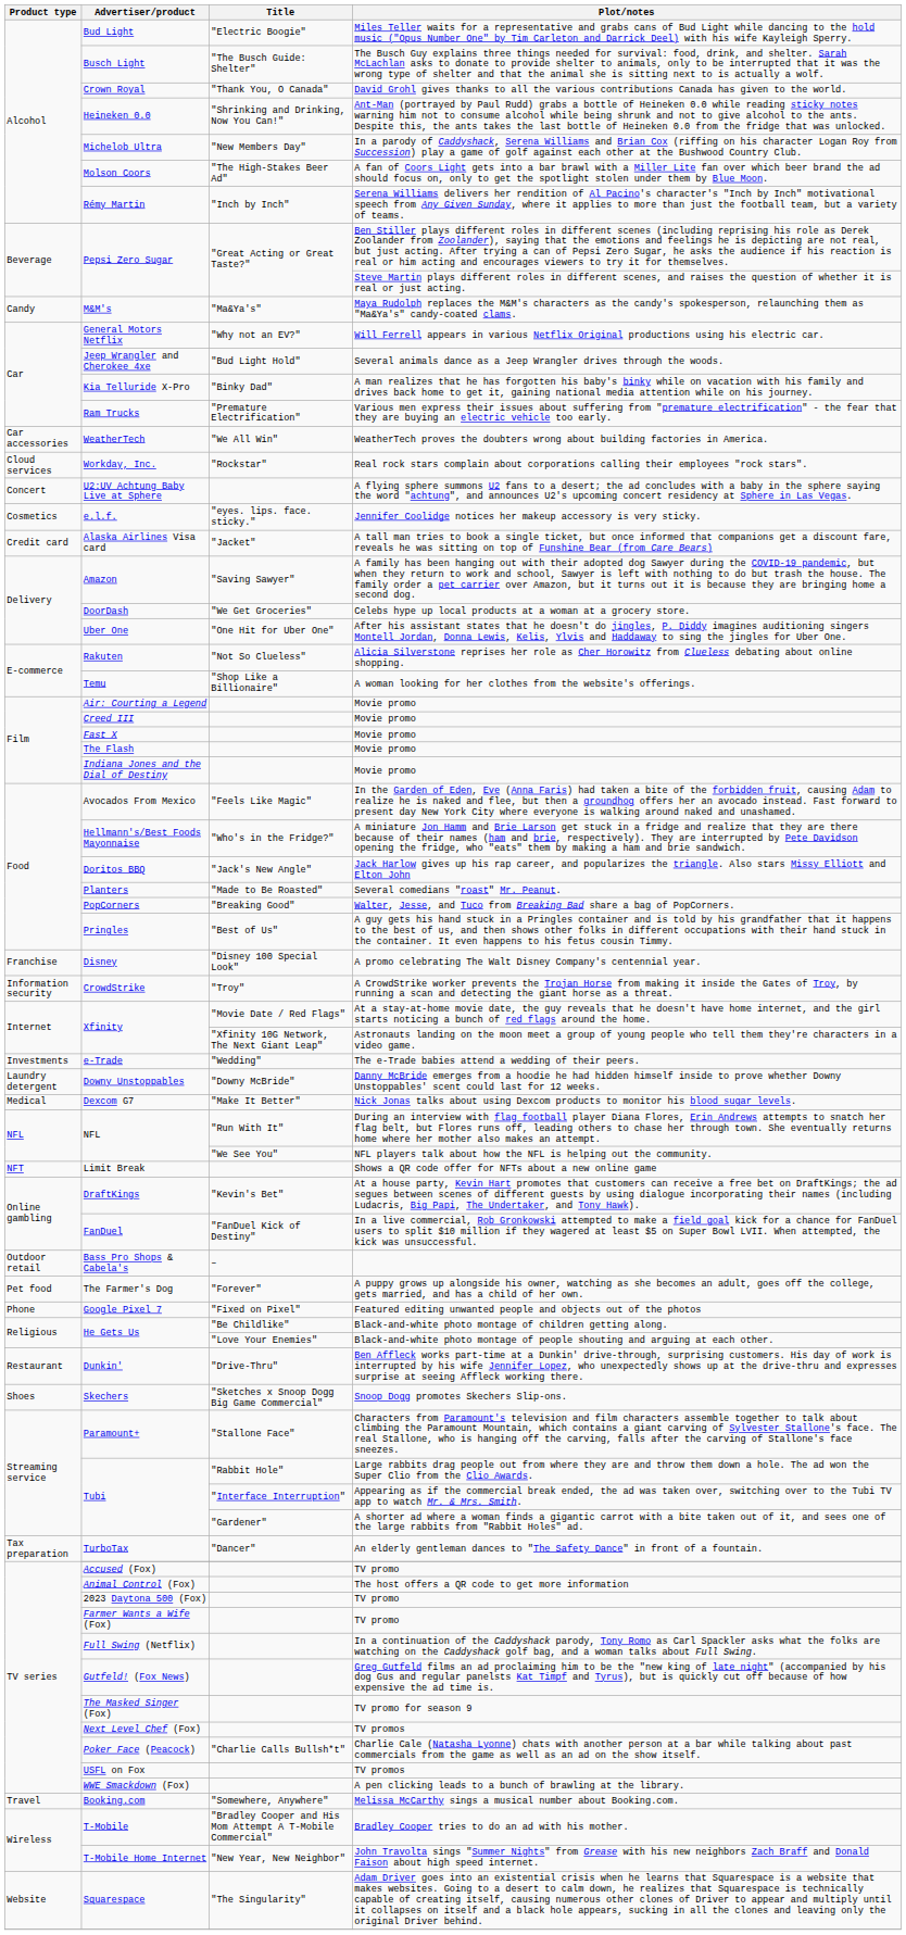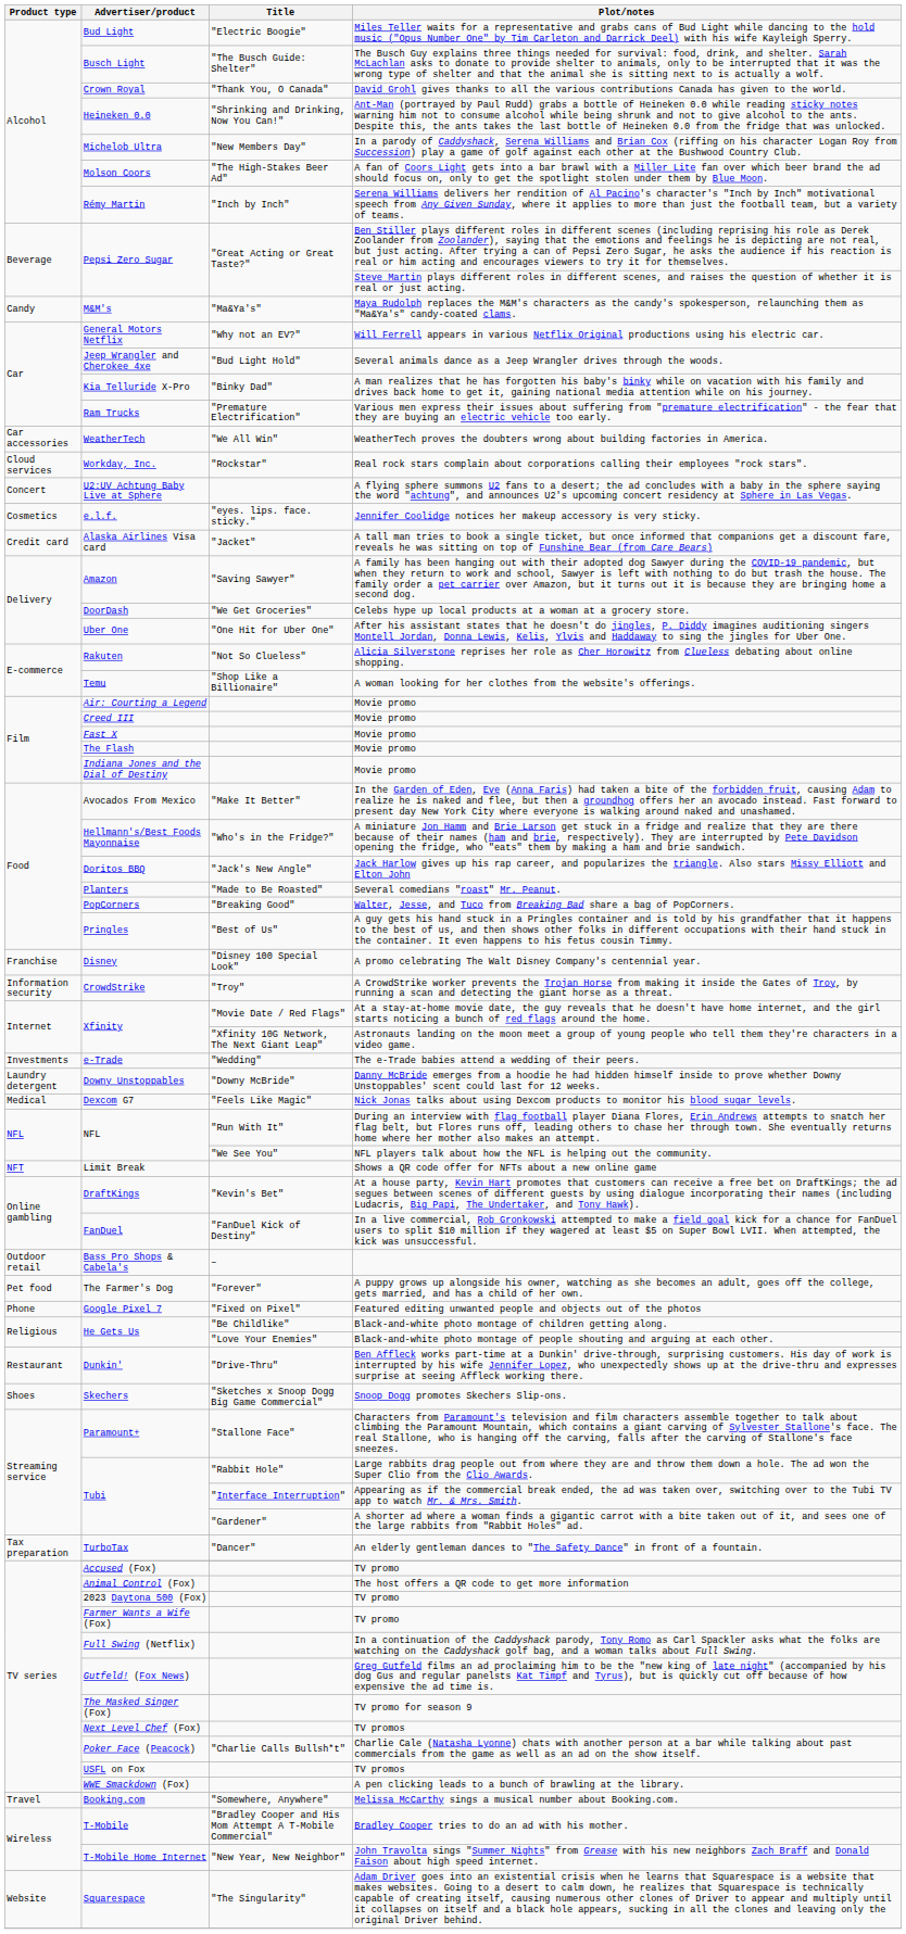Avocados From Mexico | Title: "Feels Like Magic" -> "Make It Better"
Dexcom G7 | Title: "Make It Better" -> "Feels Like Magic"
